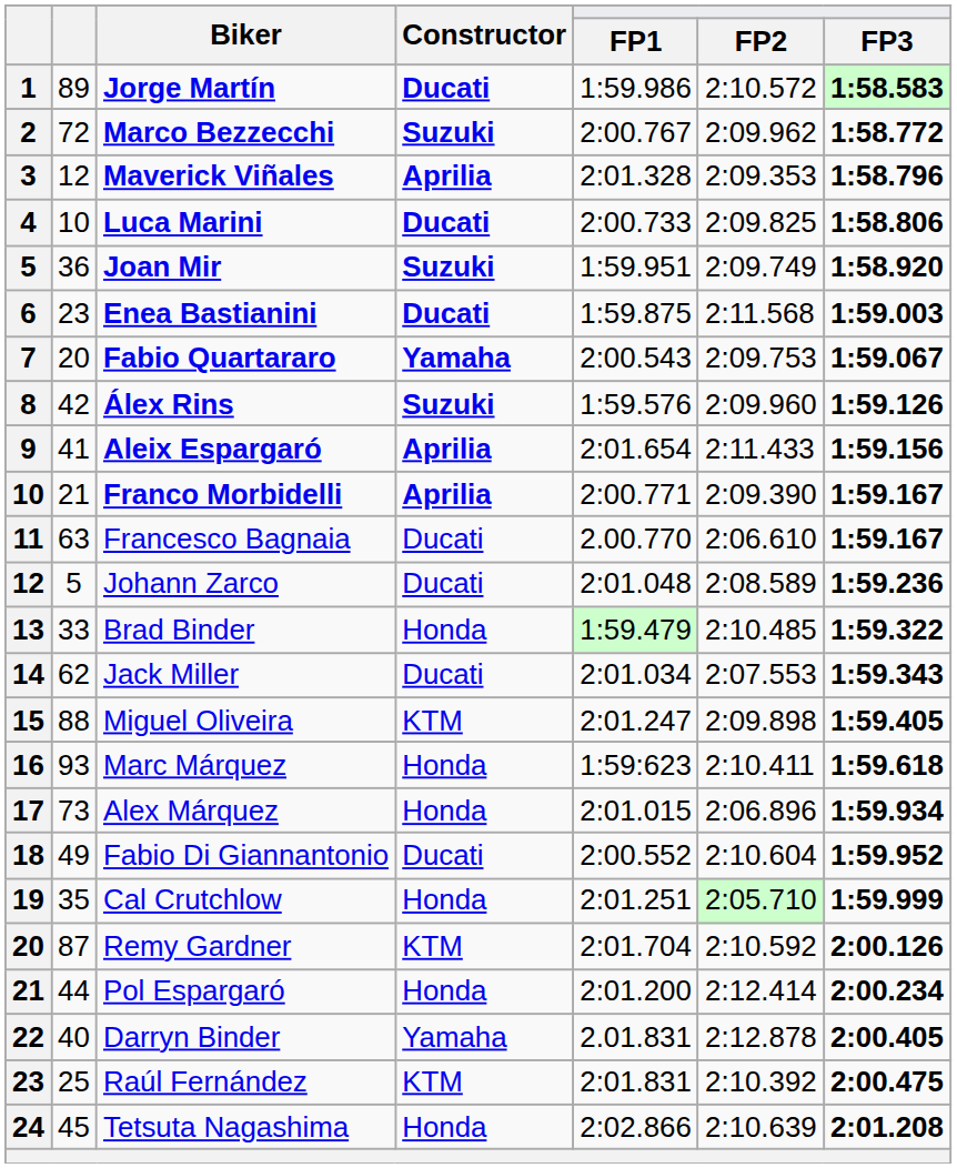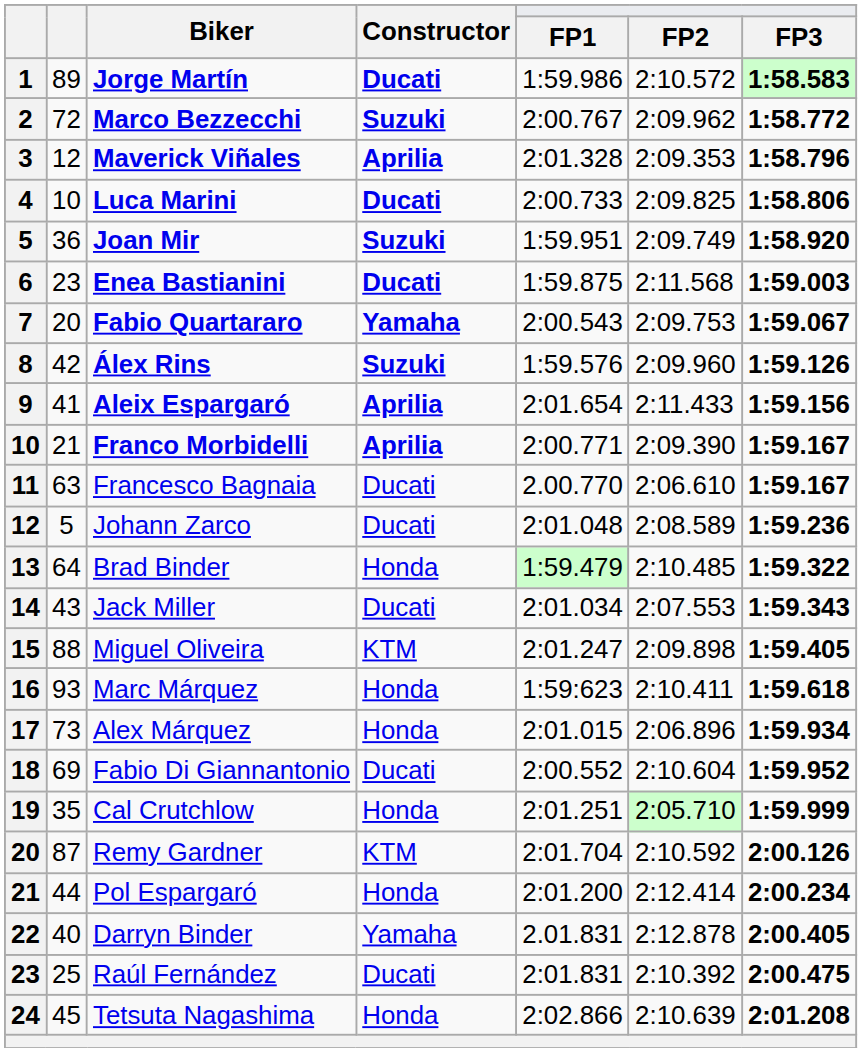Brad Binder | column 2: 33 -> 64
Jack Miller | column 2: 62 -> 43
Fabio Di Giannantonio | column 2: 49 -> 69
Raúl Fernández | Constructor: KTM -> Ducati
